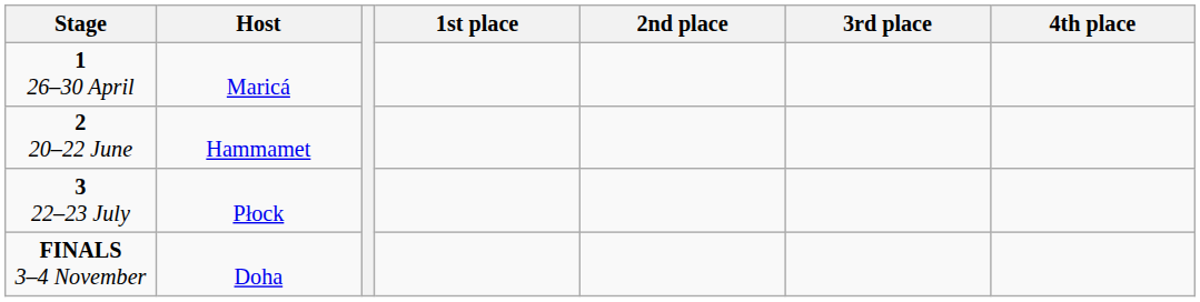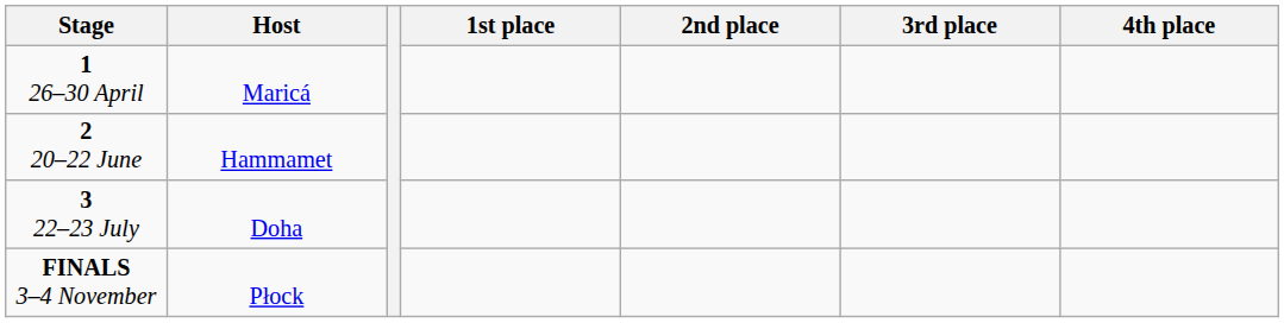3 22–23 July | Host: Płock -> Doha
FINALS 3–4 November | Host: Doha -> Płock
